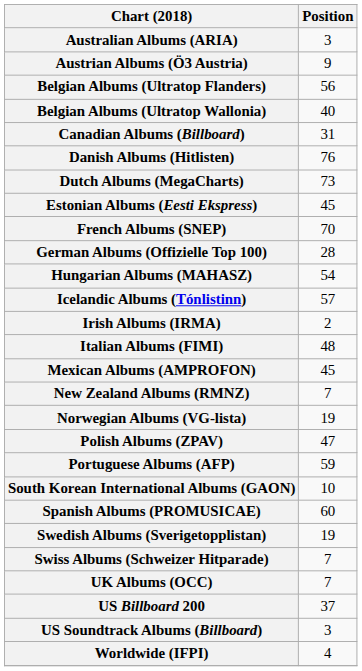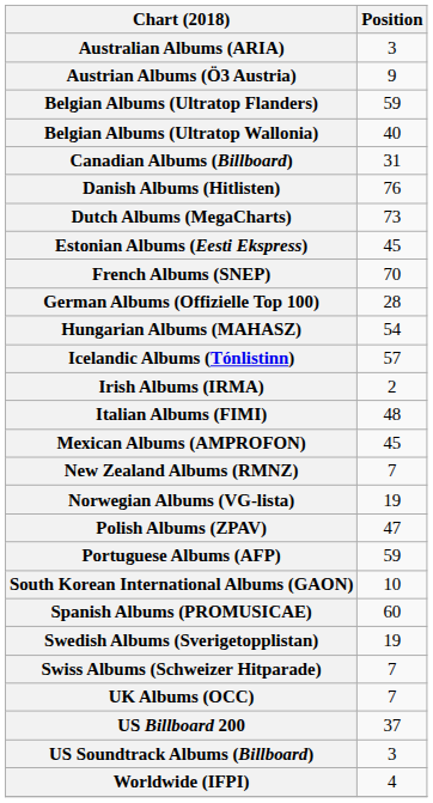Belgian Albums (Ultratop Flanders) | Position: 56 -> 59
